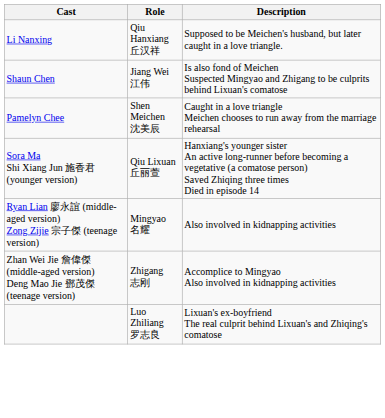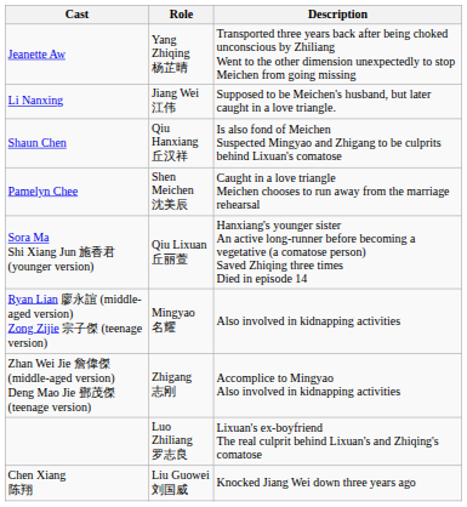+ row: Jeanette Aw | Yang Zhiqing 杨芷晴 | Transported three years back after being choked unconscious by Zhiliang Went to the other dimension unexpectedly to stop Meichen from going missing
Li Nanxing | Role: Qiu Hanxiang 丘汉祥 -> Jiang Wei 江伟
Shaun Chen | Role: Jiang Wei 江伟 -> Qiu Hanxiang 丘汉祥
+ row: Chen Xiang 陈翔 | Liu Guowei 刘国威 | Knocked Jiang Wei down three years ago
